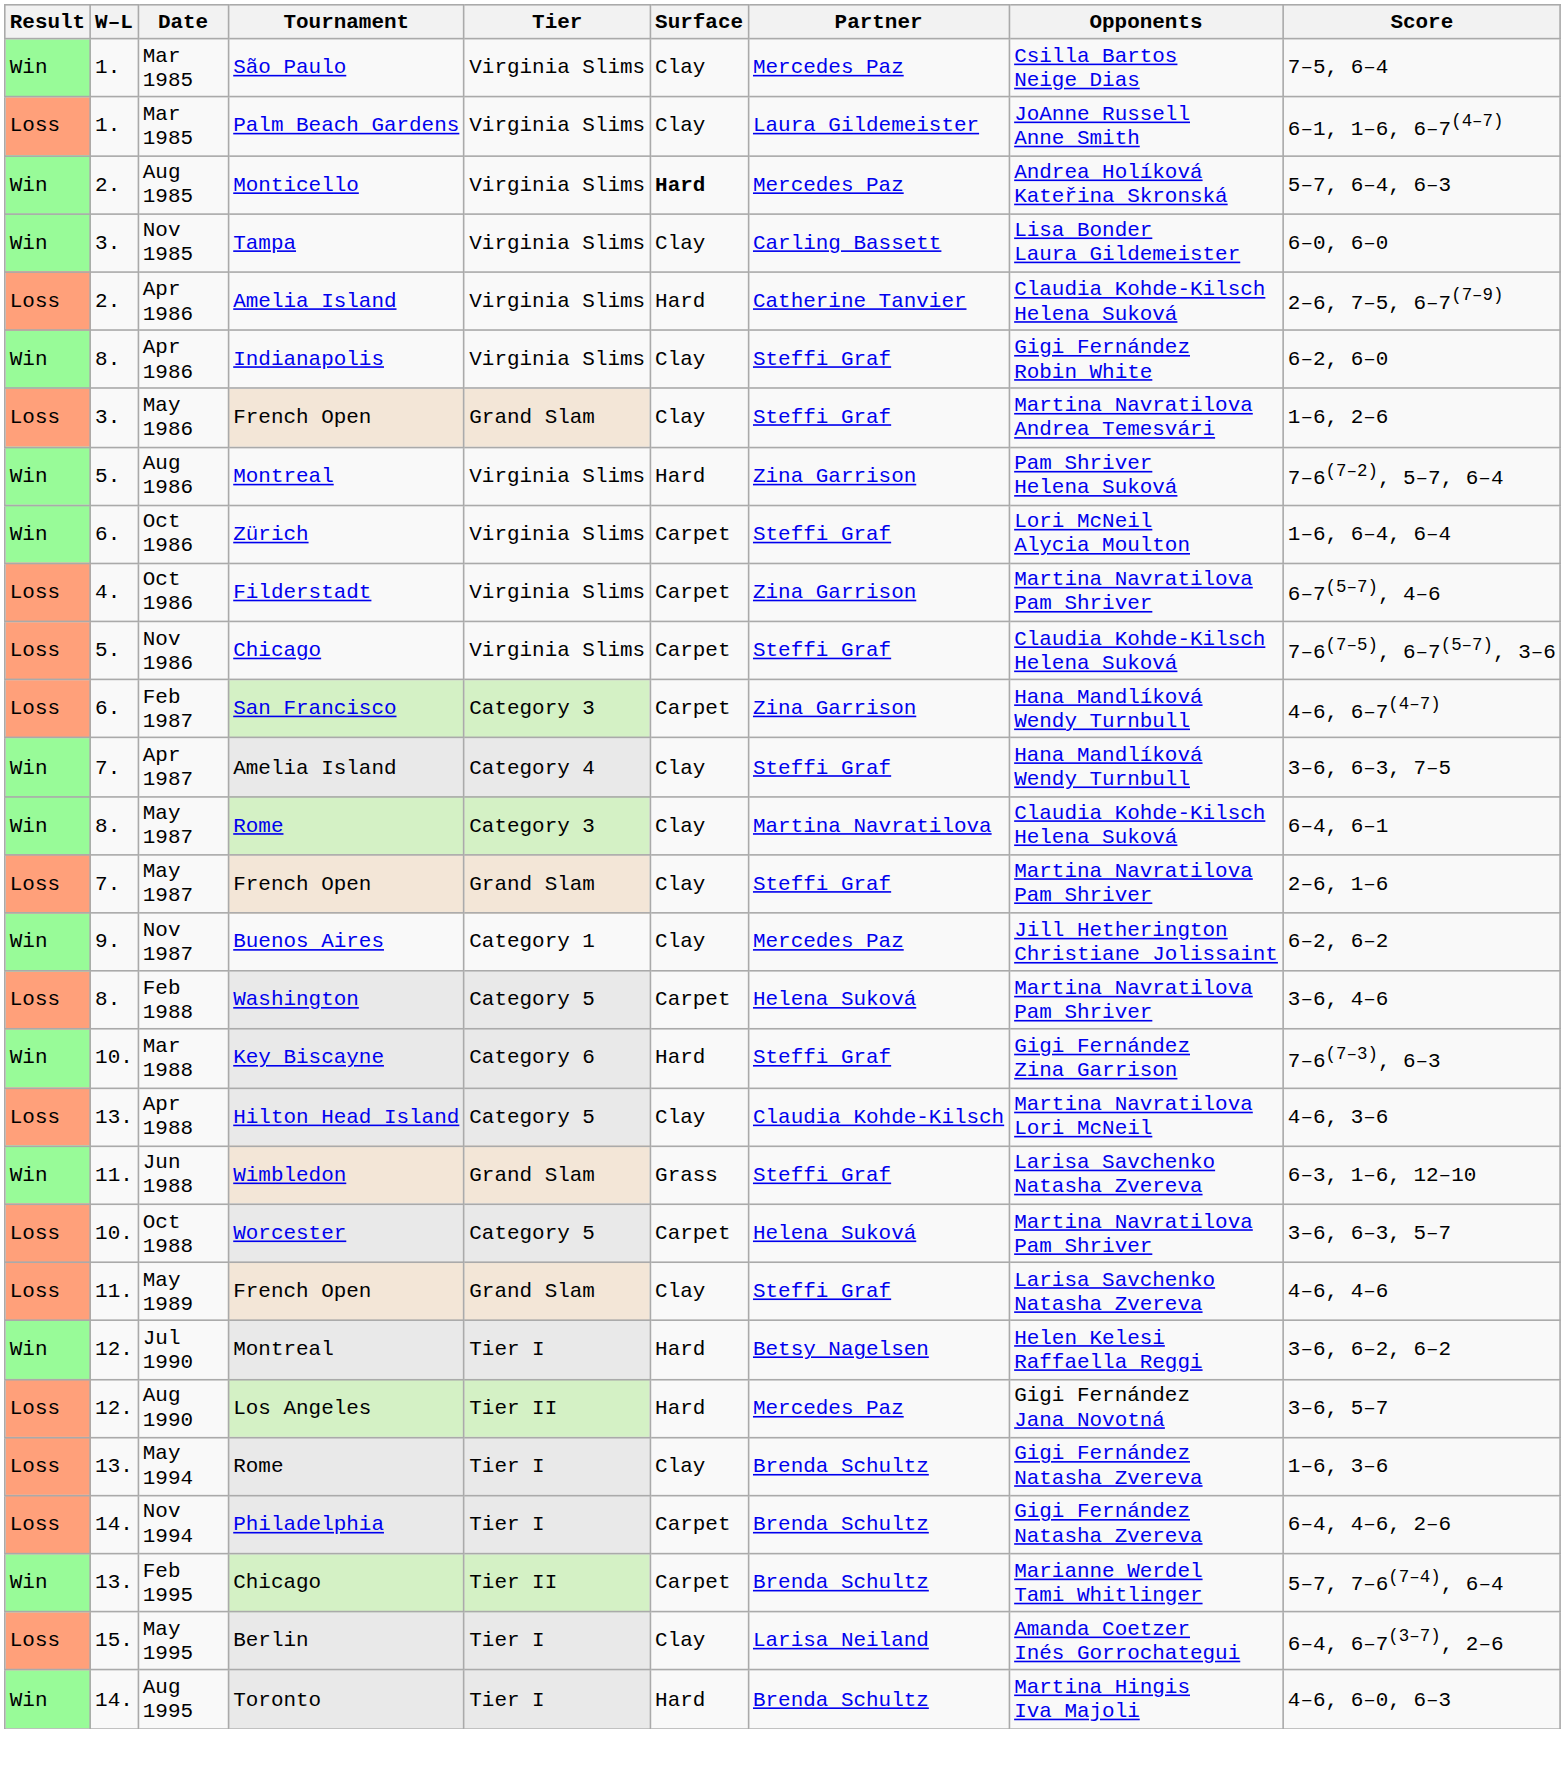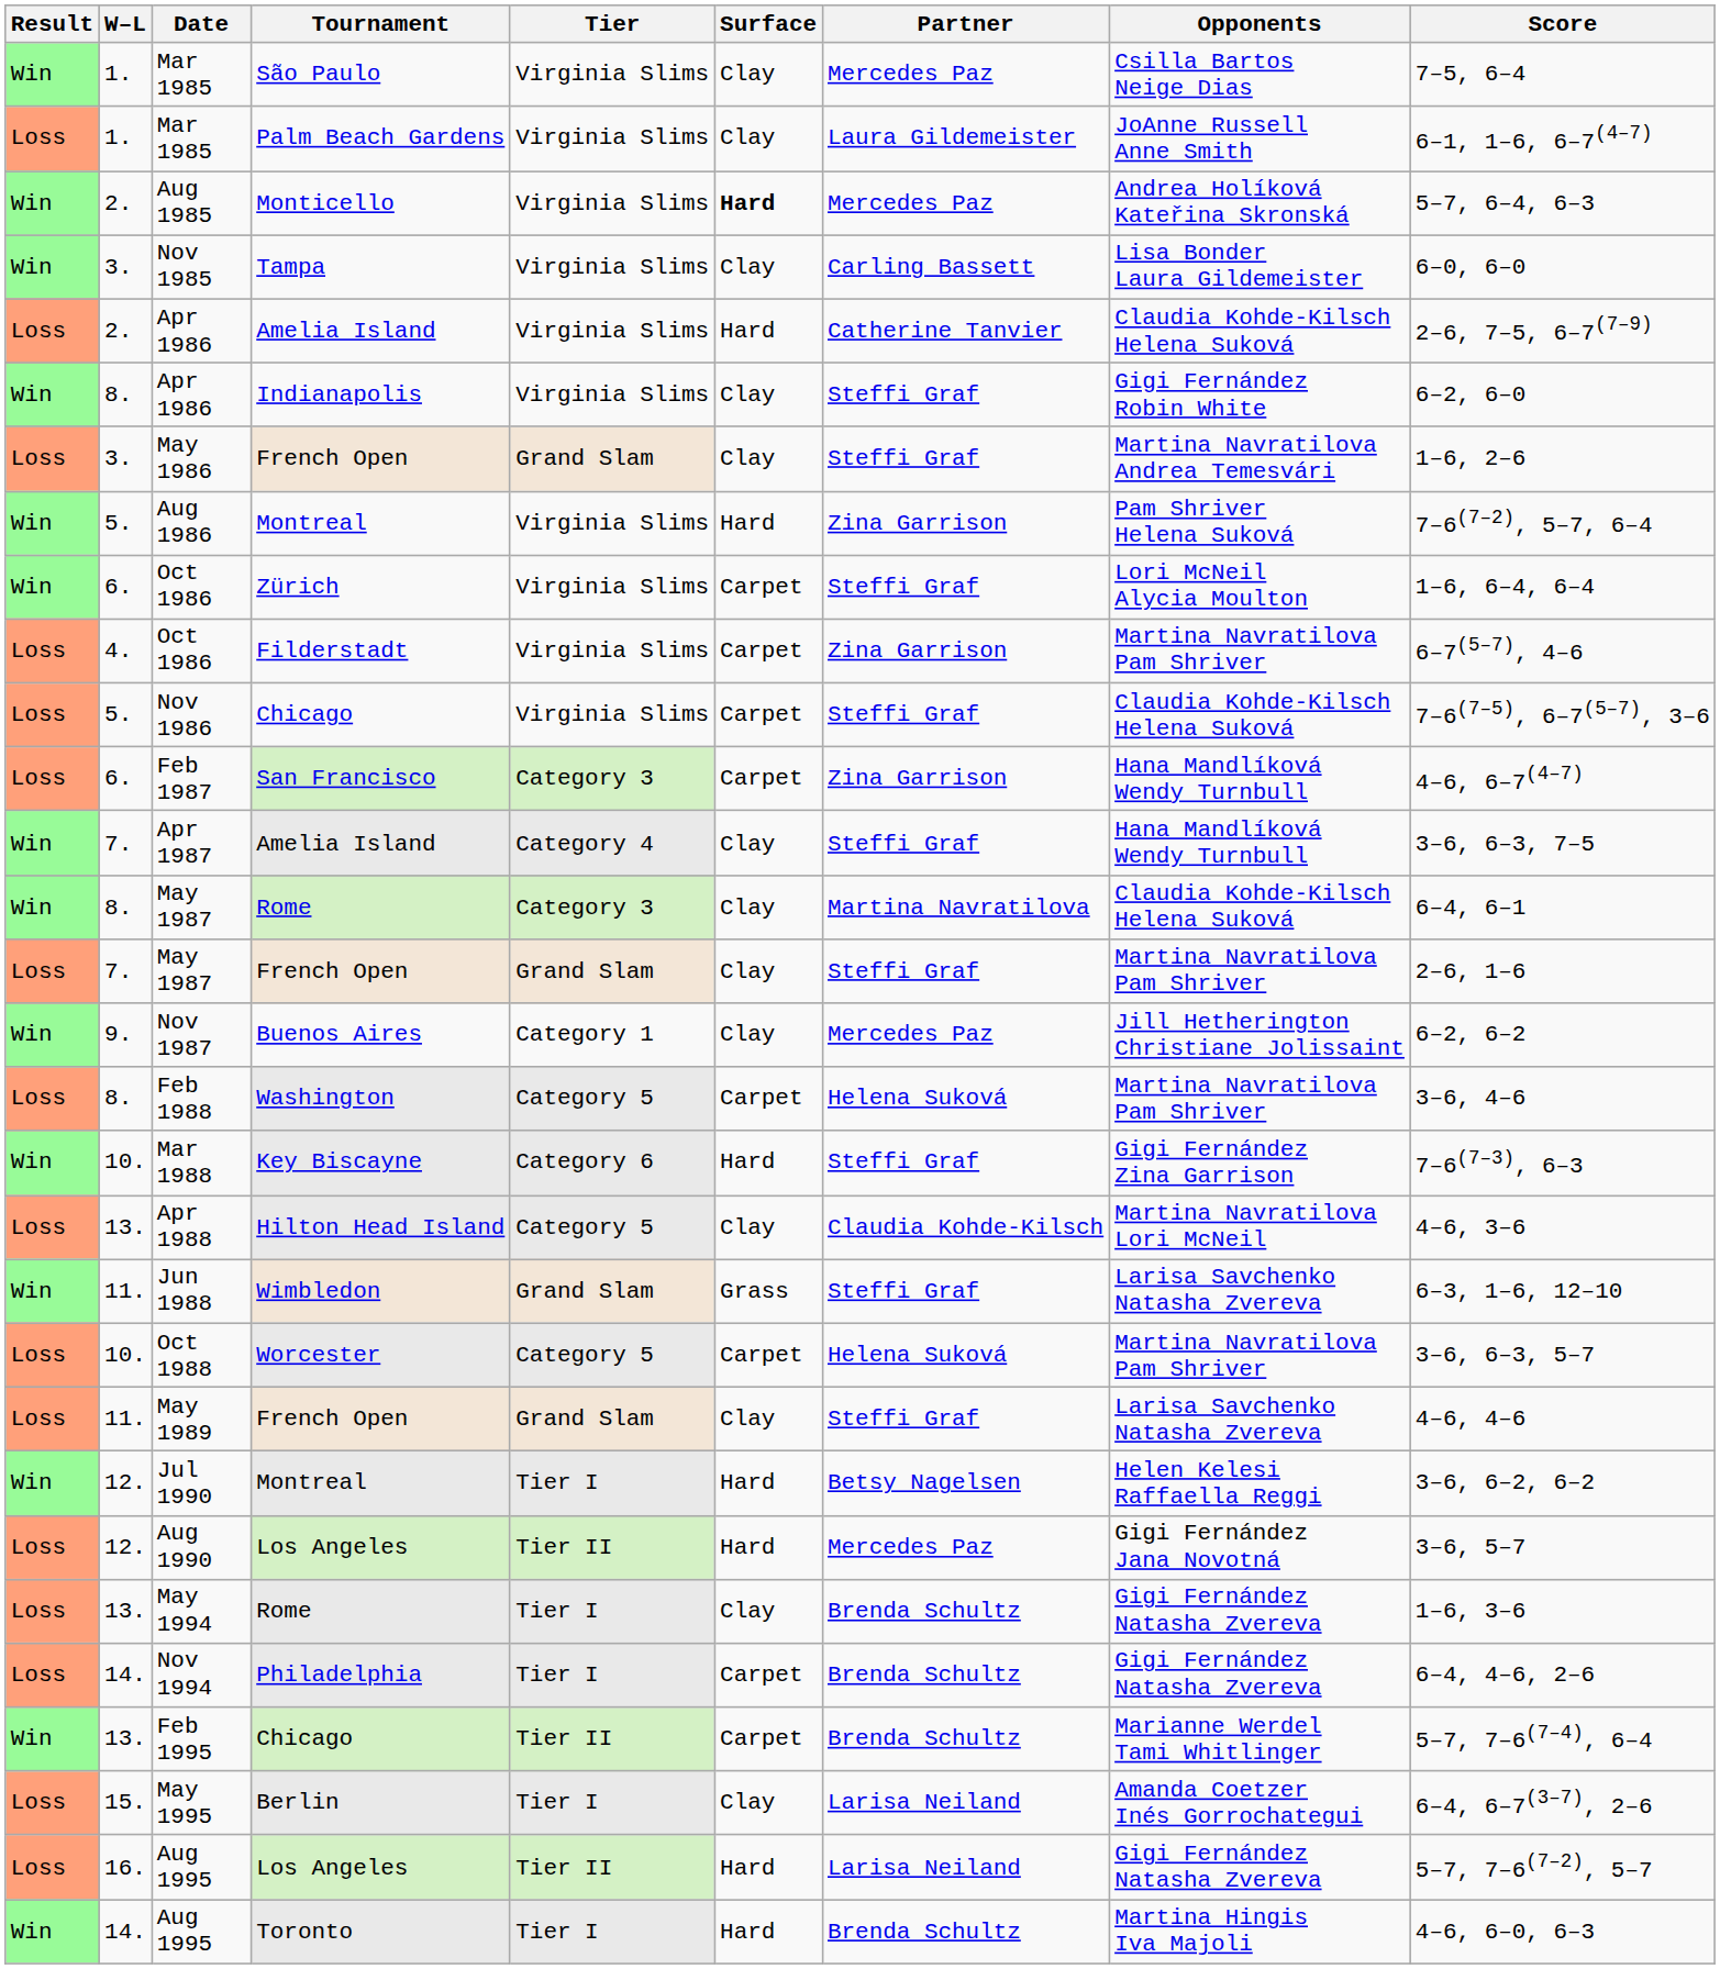+ row: Loss | 16. | Aug 1995 | Los Angeles | Tier II | Hard | Larisa Neiland | Gigi Fernández Natasha Zvereva | 5–7, 7–6(7–2), 5–7
